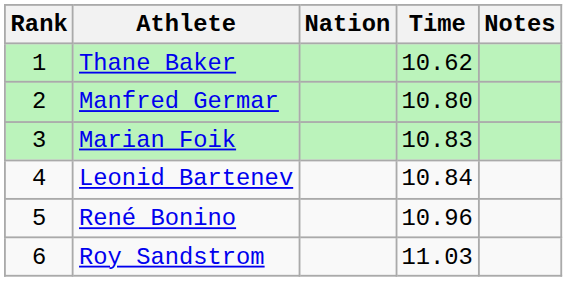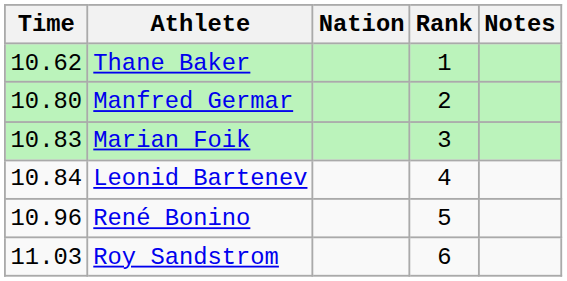columns swapped: Rank <-> Time
